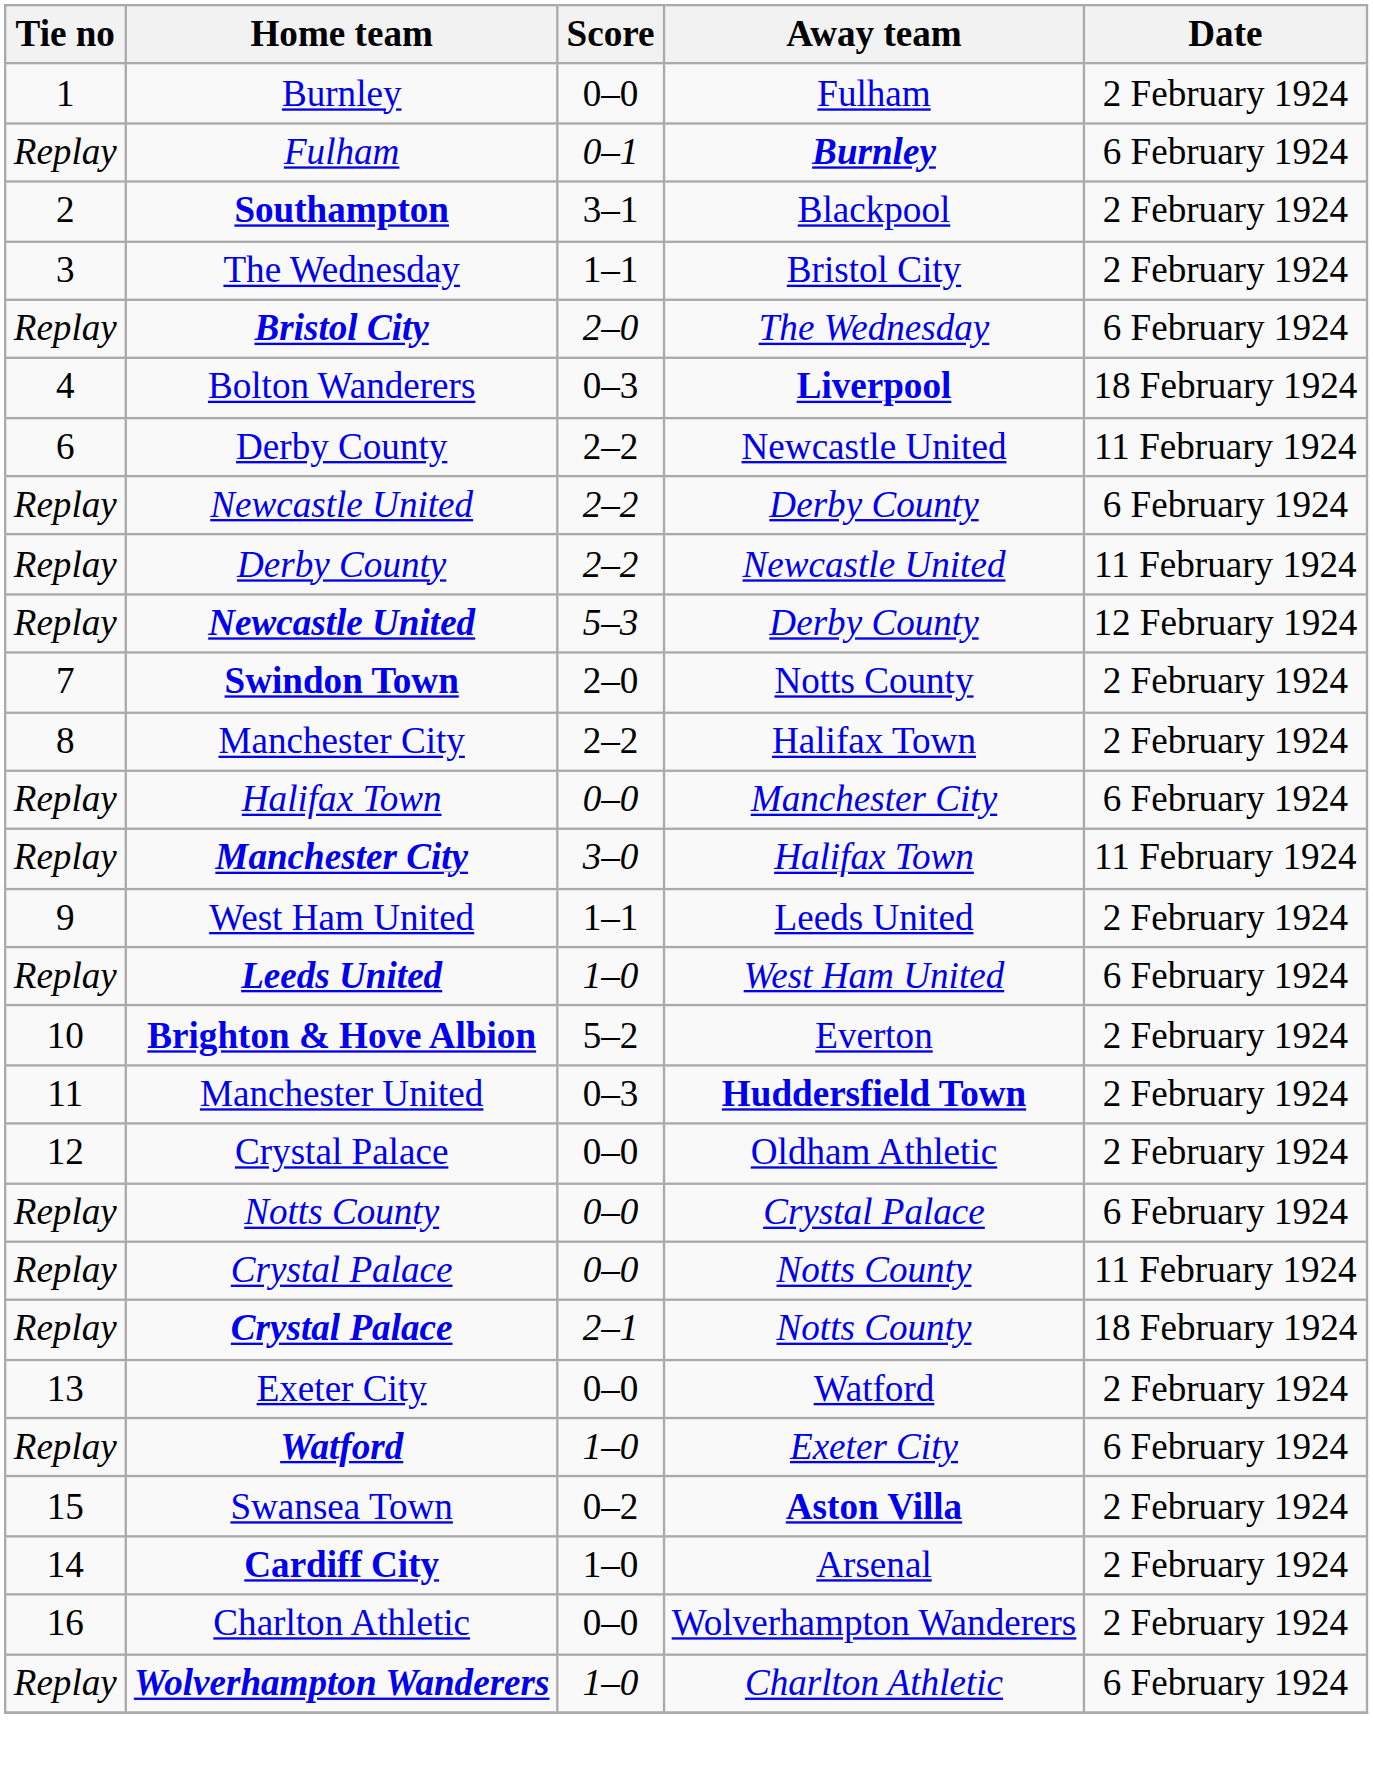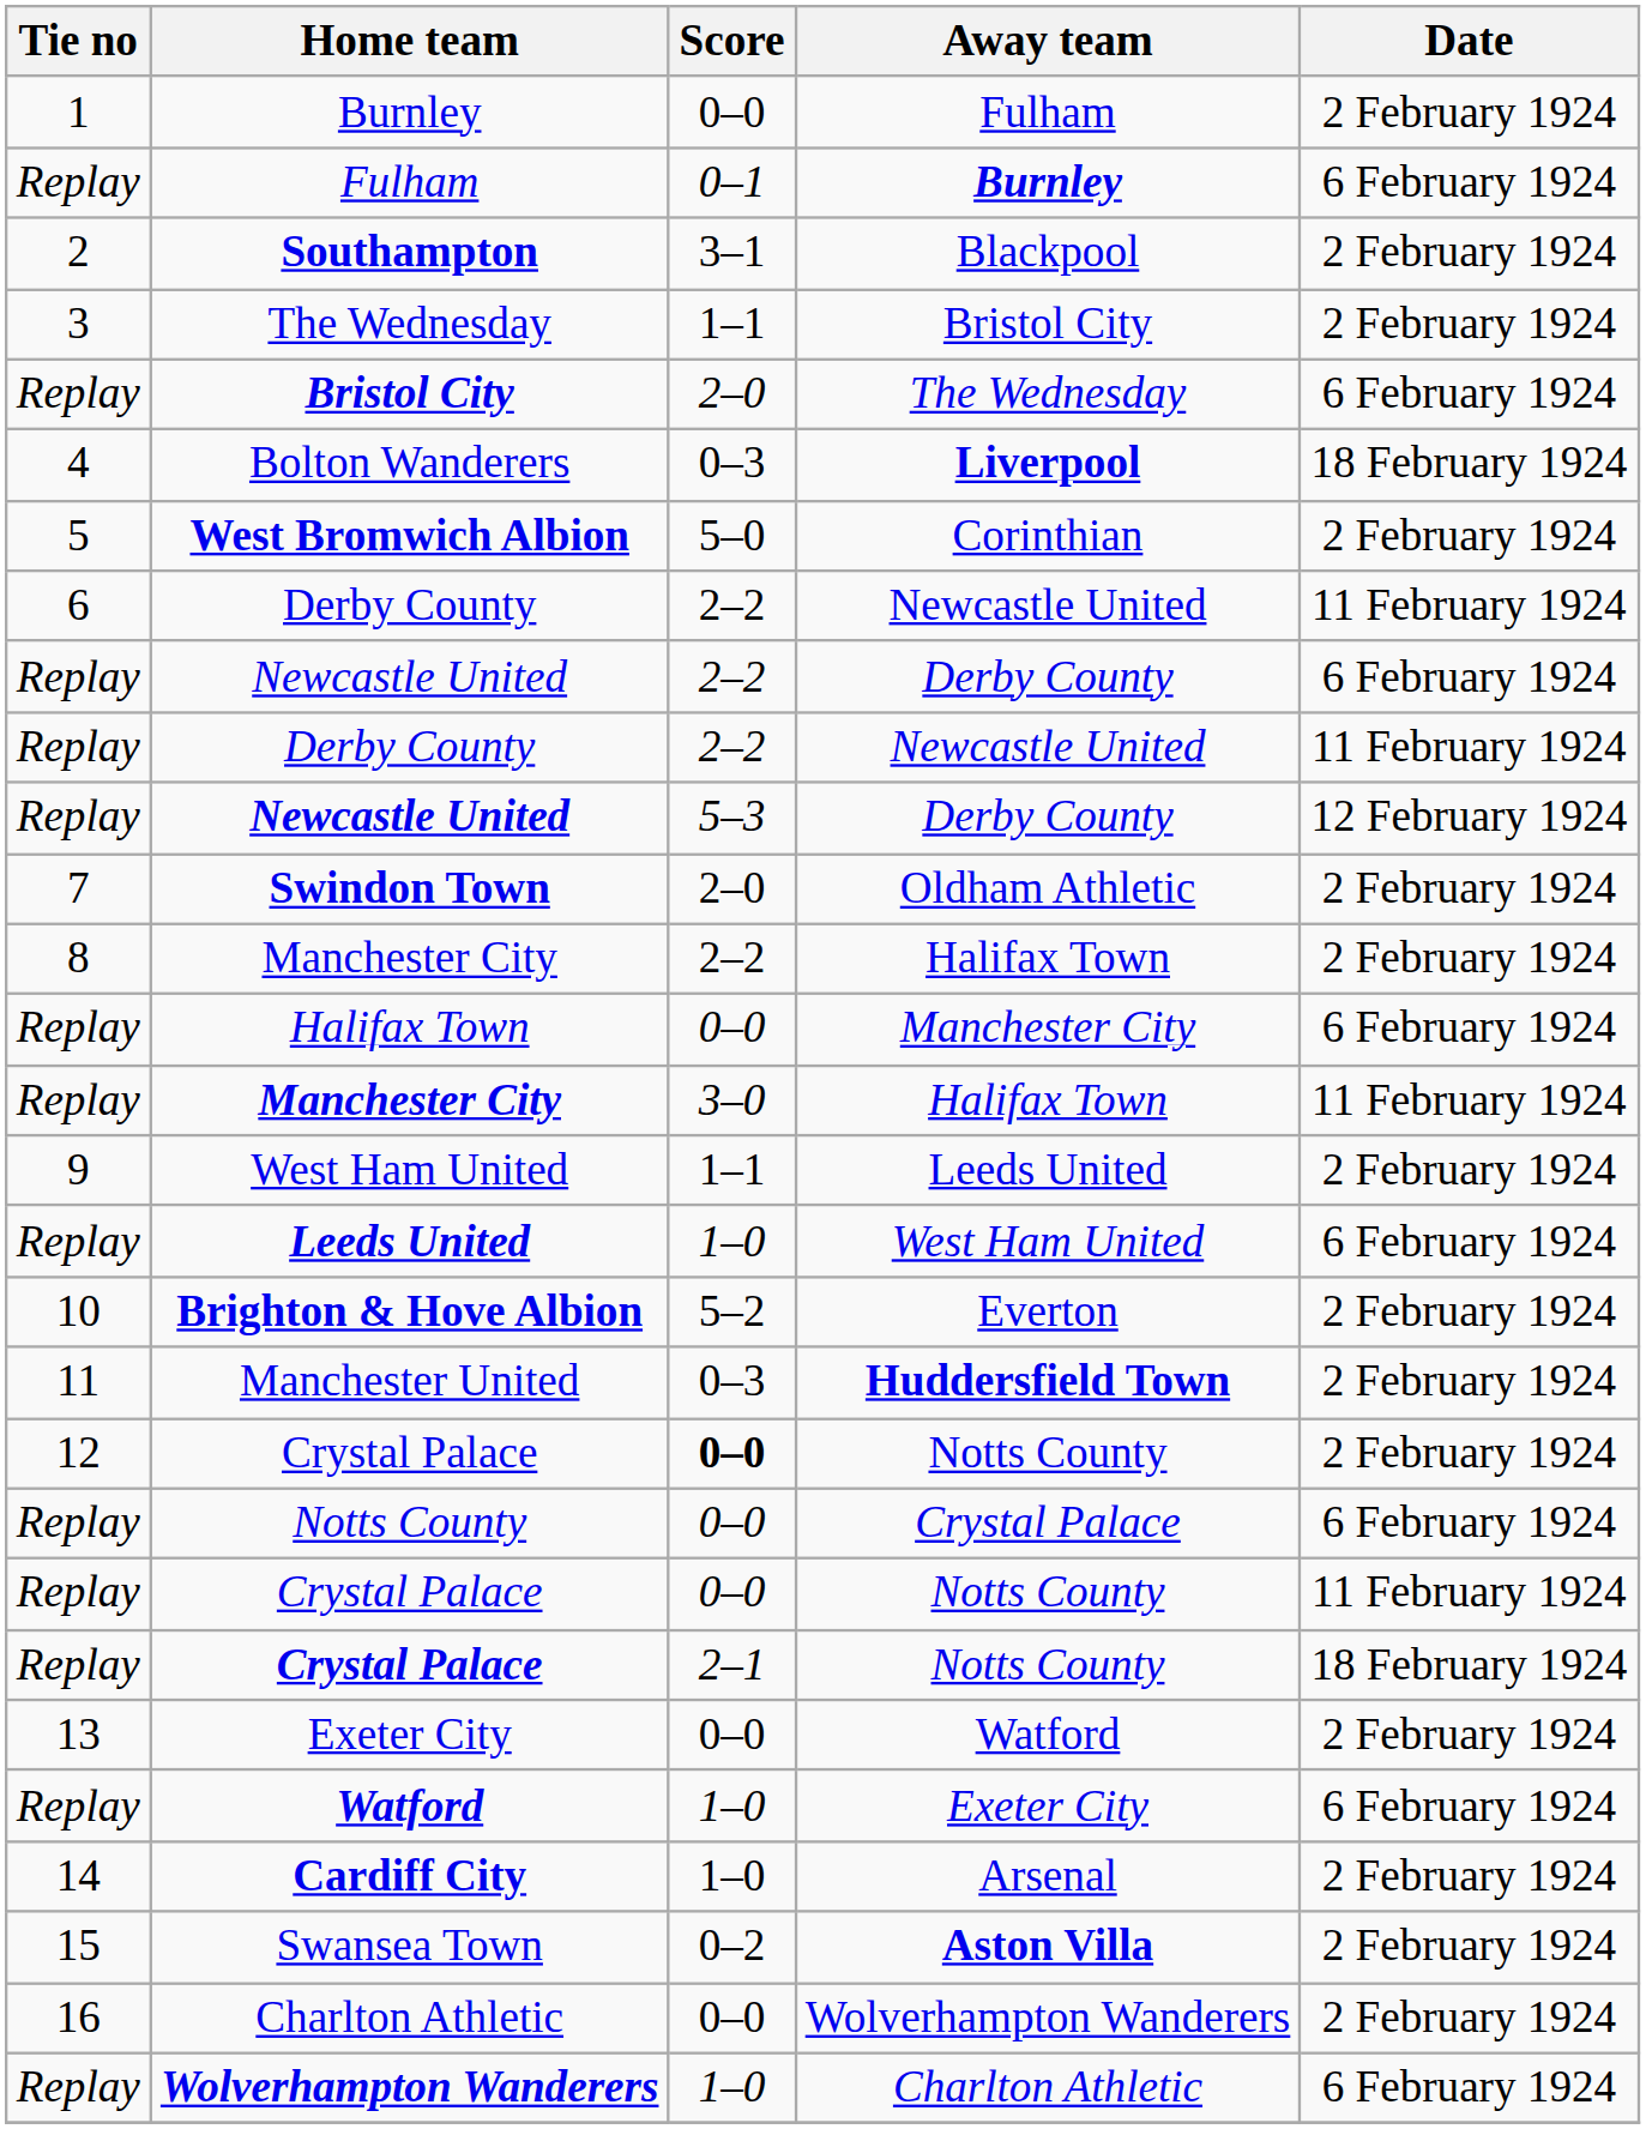+ row: 5 | West Bromwich Albion | 5–0 | Corinthian | 2 February 1924
Swindon Town | Away team: Notts County -> Oldham Athletic
12 / Crystal Palace | Score: normal -> bold
12 / Crystal Palace | Away team: Oldham Athletic -> Notts County
rows swapped: Cardiff City <-> Swansea Town
